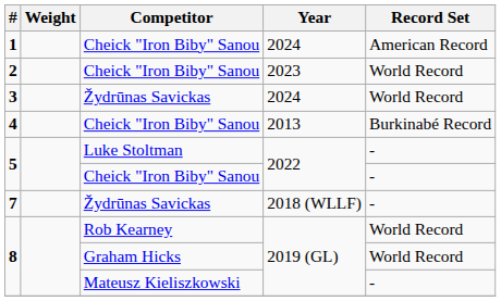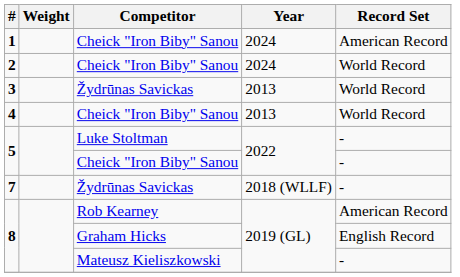2 | Year: 2023 -> 2024
3 | Year: 2024 -> 2013
4 | Record Set: Burkinabé Record -> World Record
8 / Rob Kearney | Record Set: World Record -> American Record
8 / Graham Hicks | Record Set: World Record -> English Record
